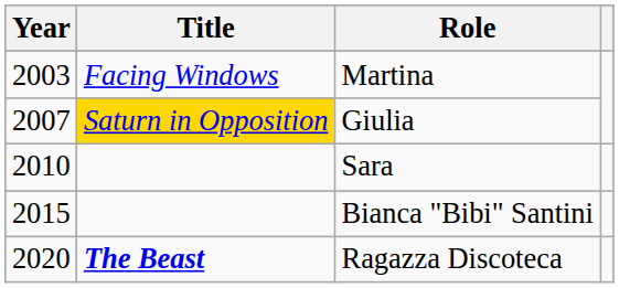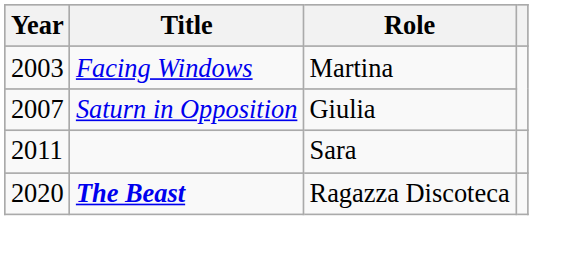Giulia | Title: gold background -> no background
Sara | Year: 2010 -> 2011
- row: 2015 | Bianca "Bibi" Santini
